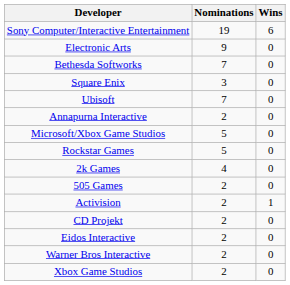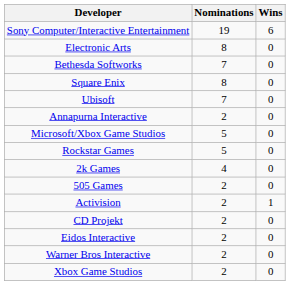Electronic Arts | Nominations: 9 -> 8
Square Enix | Nominations: 3 -> 8
